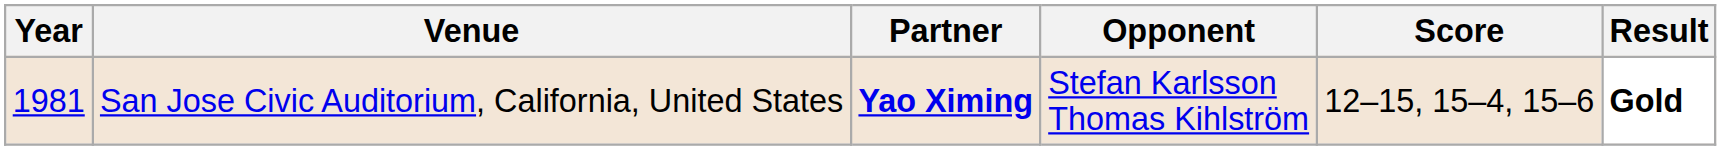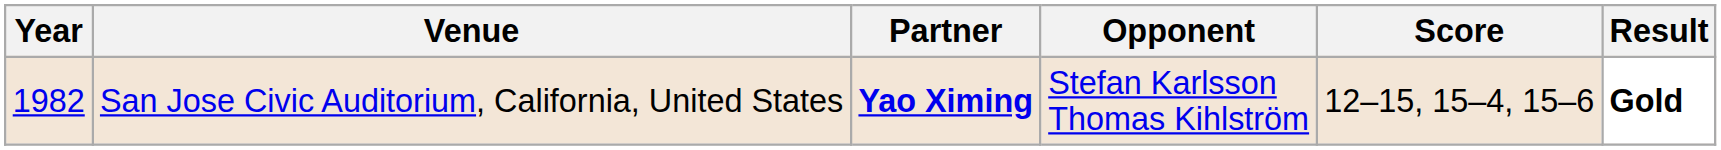San Jose Civic Auditorium, California, United States | Year: 1981 -> 1982
